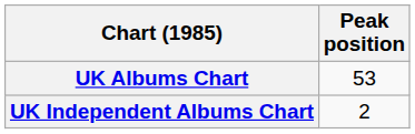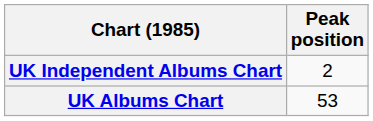rows swapped: UK Albums Chart <-> UK Independent Albums Chart
